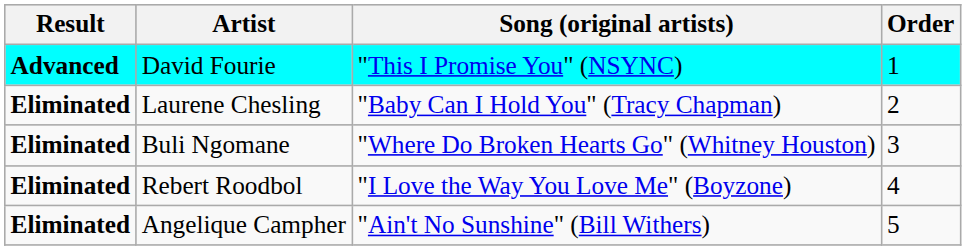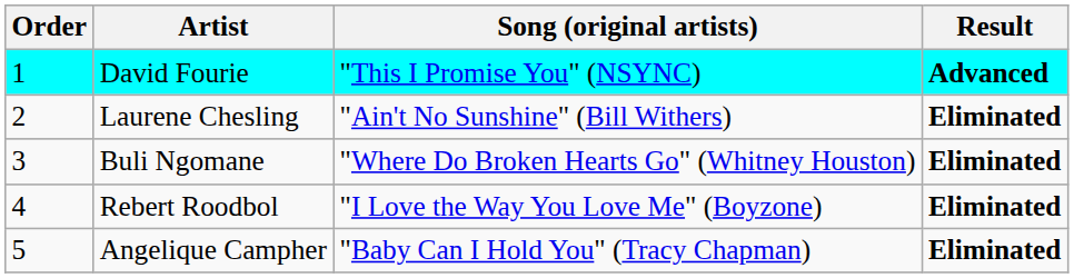columns swapped: Order <-> Result
Laurene Chesling | Song (original artists): "Baby Can I Hold You" (Tracy Chapman) -> "Ain't No Sunshine" (Bill Withers)
Angelique Campher | Song (original artists): "Ain't No Sunshine" (Bill Withers) -> "Baby Can I Hold You" (Tracy Chapman)
